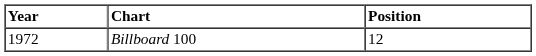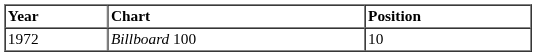Billboard 100 | Position: 12 -> 10
